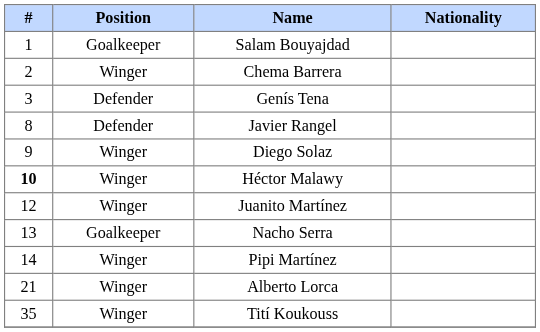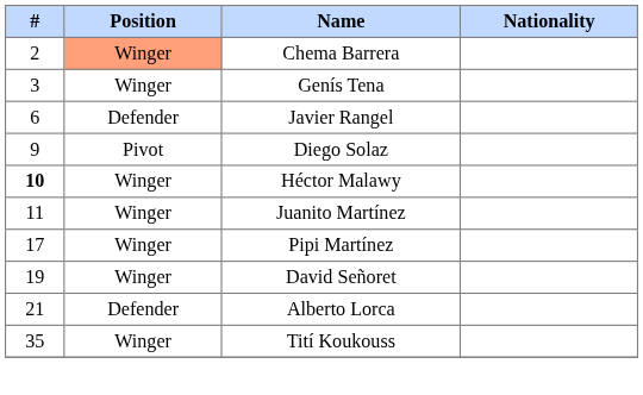- row: 1 | Goalkeeper | Salam Bouyajdad
Chema Barrera | Position: no background -> lightsalmon background
Genís Tena | Position: Defender -> Winger
Javier Rangel | #: 8 -> 6
Diego Solaz | Position: Winger -> Pivot
Juanito Martínez | #: 12 -> 11
- row: 13 | Goalkeeper | Nacho Serra
Pipi Martínez | #: 14 -> 17
+ row: 19 | Winger | David Señoret
Alberto Lorca | Position: Winger -> Defender
